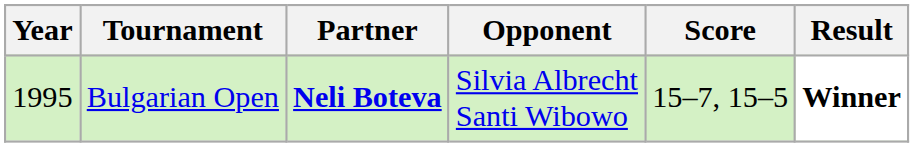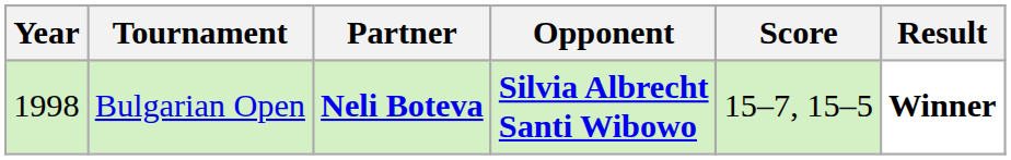Bulgarian Open | Year: 1995 -> 1998
Bulgarian Open | Opponent: normal -> bold
